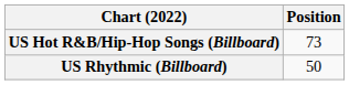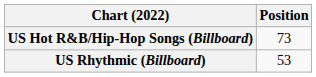US Rhythmic (Billboard) | Position: 50 -> 53
